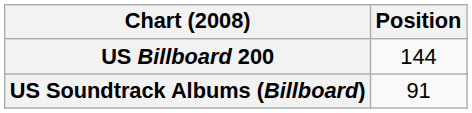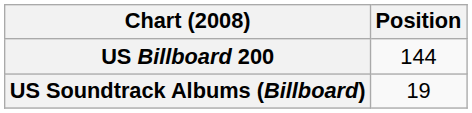US Soundtrack Albums (Billboard) | Position: 91 -> 19
